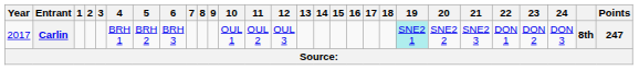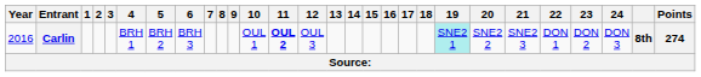Carlin | Year: 2017 -> 2016
Carlin | 11: normal -> bold
Carlin | Points: 247 -> 274
